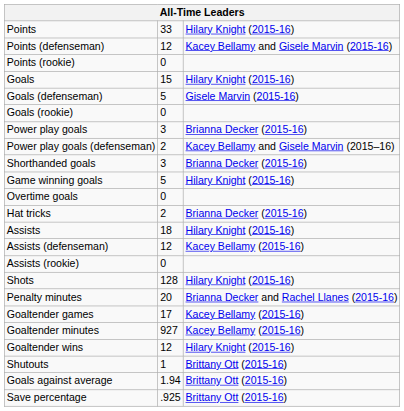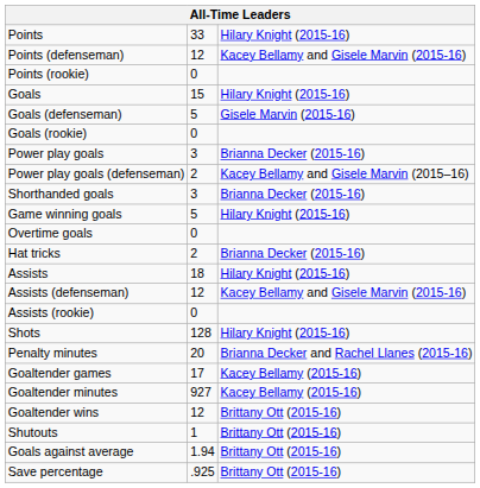Assists (defenseman) | column 3: Kacey Bellamy (2015-16) -> Kacey Bellamy and Gisele Marvin (2015-16)
Goaltender wins | column 3: Hilary Knight (2015-16) -> Brittany Ott (2015-16)
